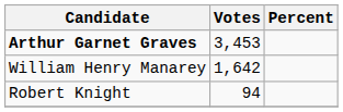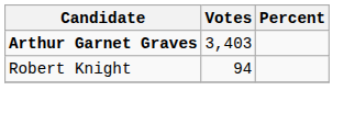Arthur Garnet Graves | Votes: 3,453 -> 3,403
- row: William Henry Manarey | 1,642
